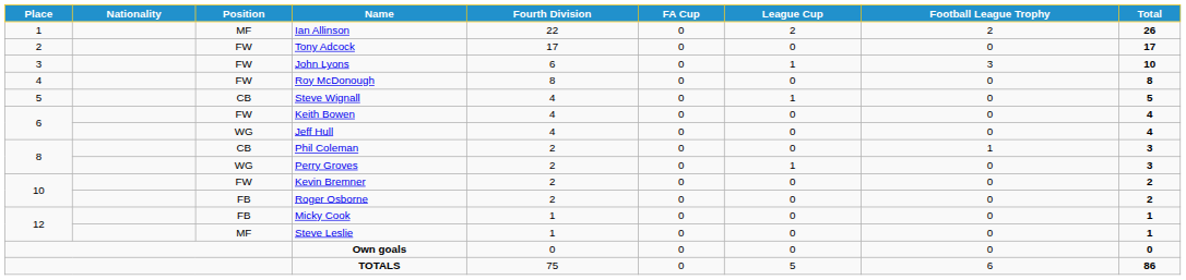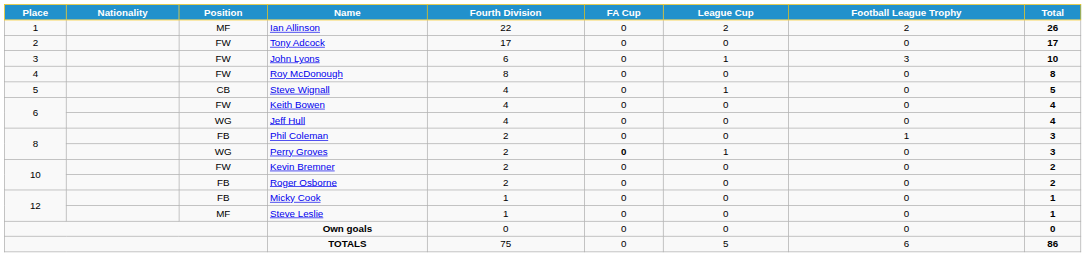Phil Coleman | Position: CB -> FB
Perry Groves | FA Cup: normal -> bold
